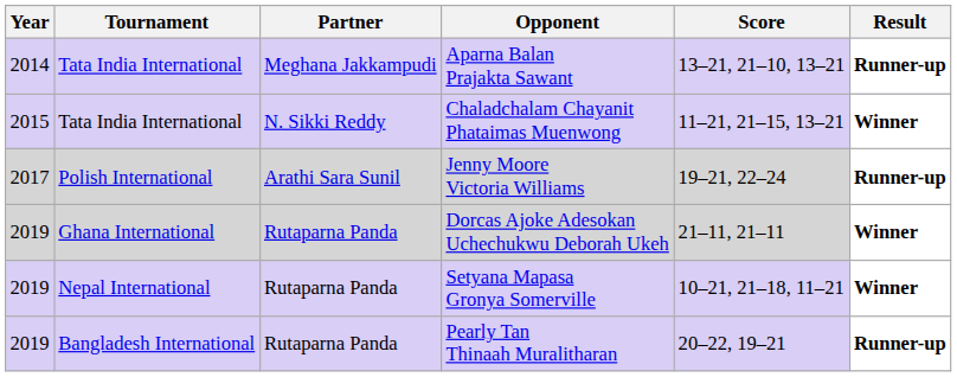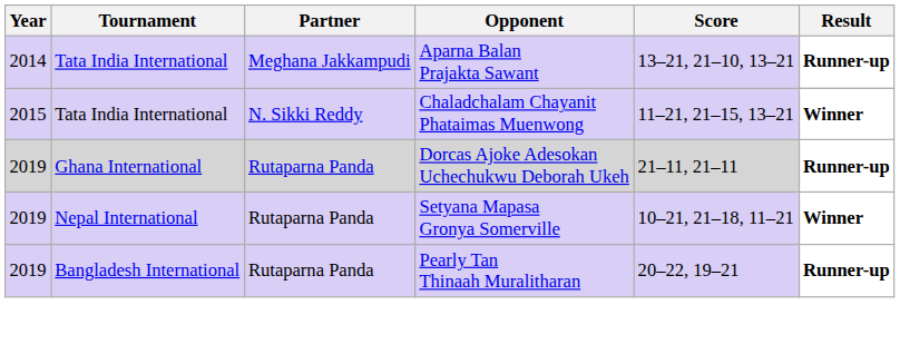- row: 2017 | Polish International | Arathi Sara Sunil | Jenny Moore Victoria Williams | 19–21, 22–24 | Runner-up
Dorcas Ajoke Adesokan Uchechukwu Deborah Ukeh | Result: Winner -> Runner-up
